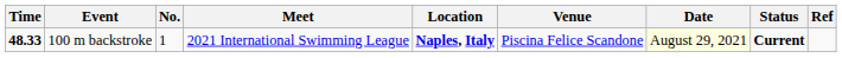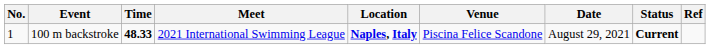columns swapped: No. <-> Time
100 m backstroke | Date: lightyellow background -> no background
